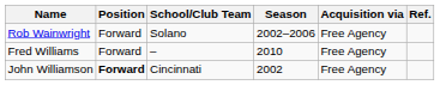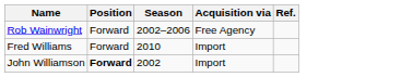- column: School/Club Team | Solano | – | Cincinnati
Fred Williams | Acquisition via: Free Agency -> Import
John Williamson | Acquisition via: Free Agency -> Import
